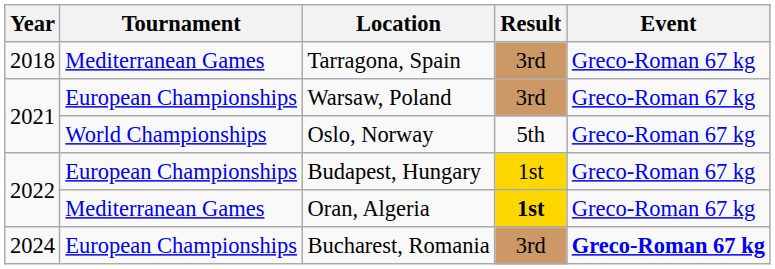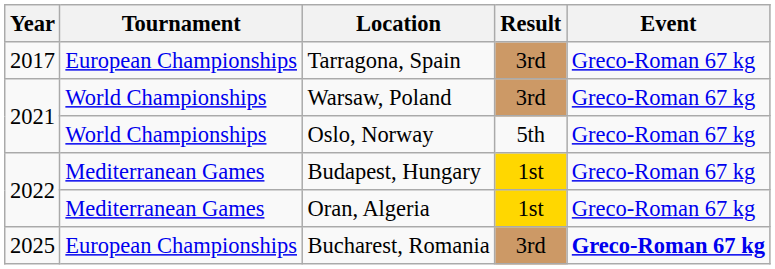Tarragona, Spain | Year: 2018 -> 2017
Tarragona, Spain | Tournament: Mediterranean Games -> European Championships
Warsaw, Poland | Tournament: European Championships -> World Championships
Budapest, Hungary | Tournament: European Championships -> Mediterranean Games
Oran, Algeria | Result: bold -> normal
Bucharest, Romania | Year: 2024 -> 2025
